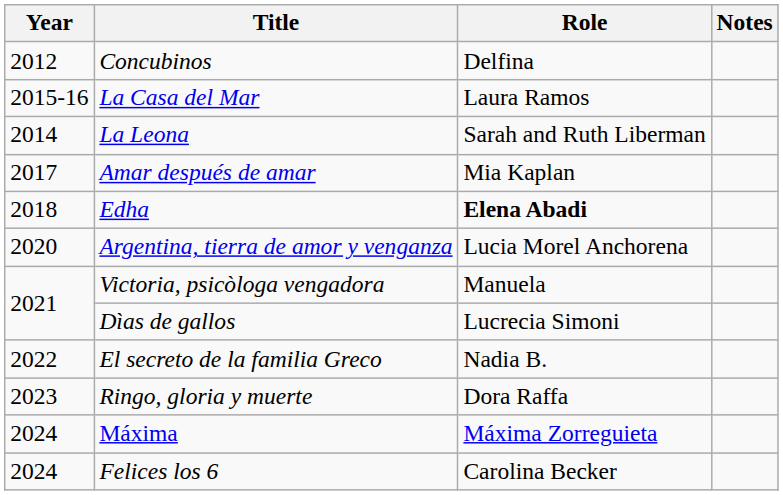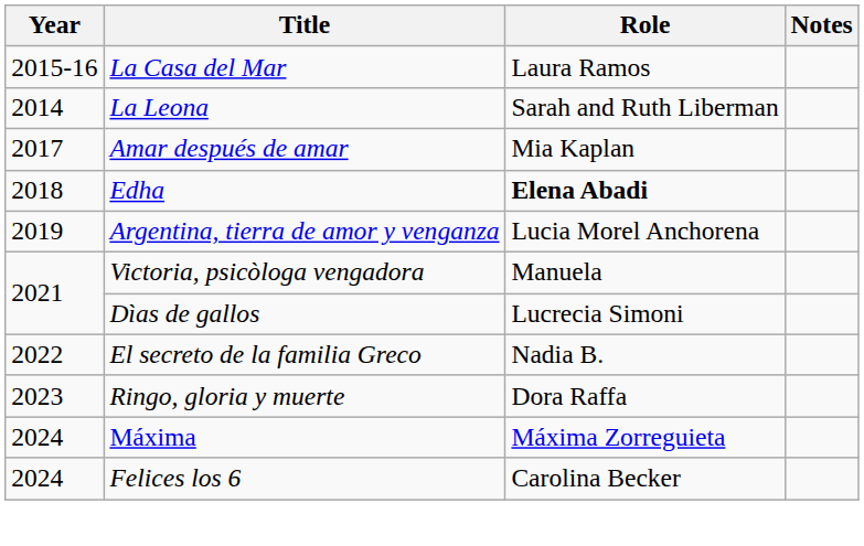- row: 2012 | Concubinos | Delfina
Argentina, tierra de amor y venganza | Year: 2020 -> 2019
